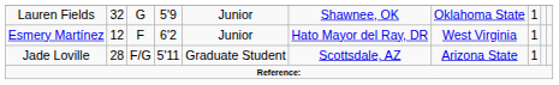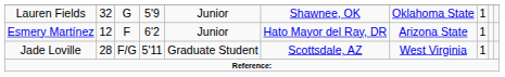Esmery Martínez | column 7: West Virginia -> Arizona State
Jade Loville | column 7: Arizona State -> West Virginia
